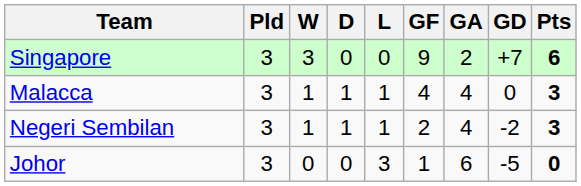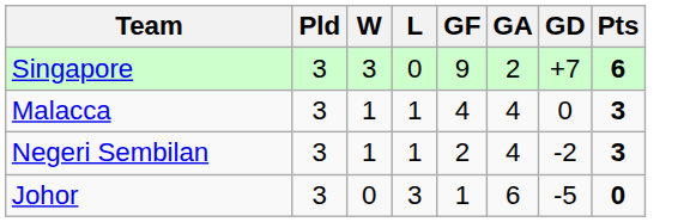- column: D | 0 | 1 | 1 | 0
